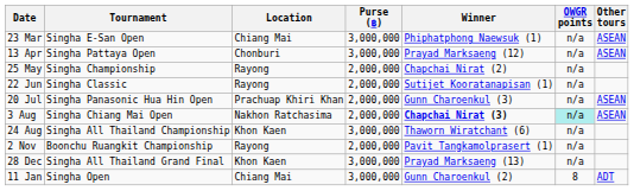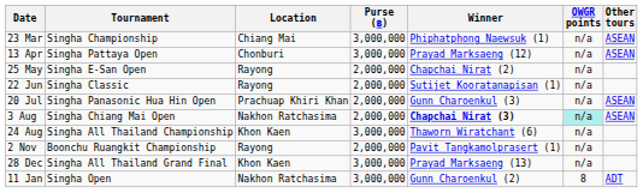23 Mar | Tournament: Singha E-San Open -> Singha Championship
25 May | Tournament: Singha Championship -> Singha E-San Open
11 Jan | Location: Chiang Mai -> Nakhon Ratchasima
